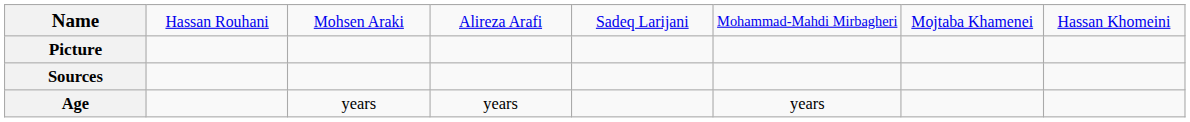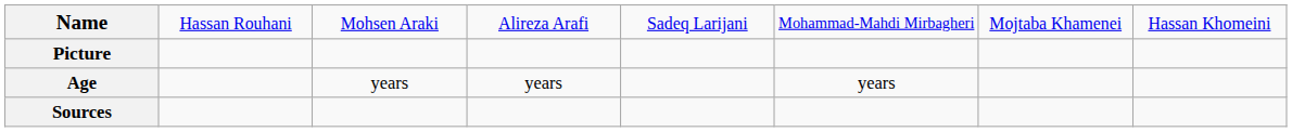rows swapped: Age <-> Sources
